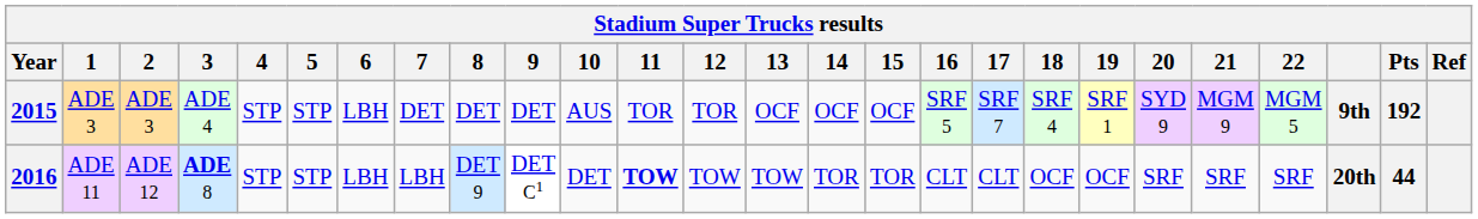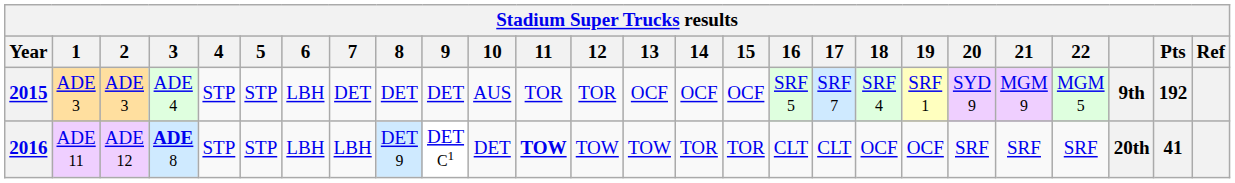2016 | Pts: 44 -> 41
